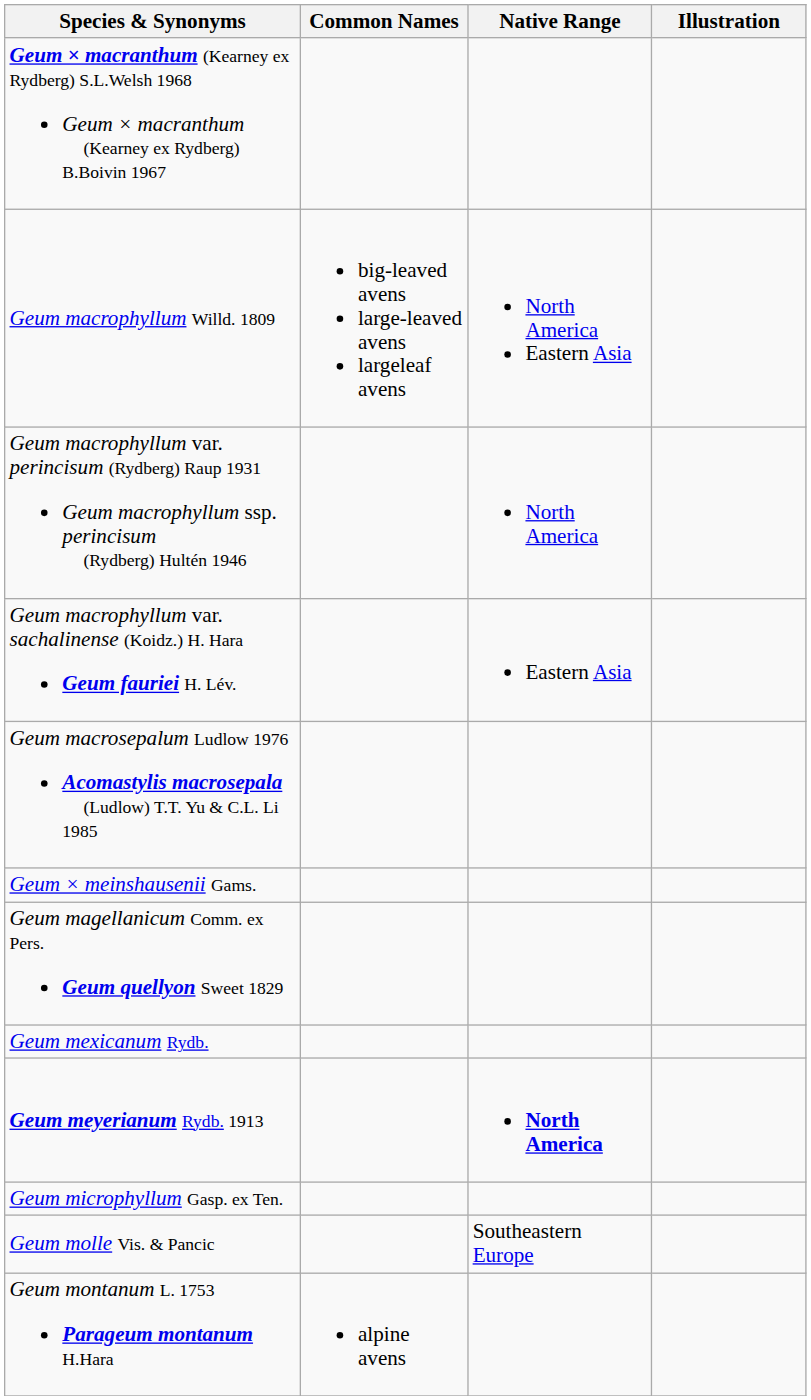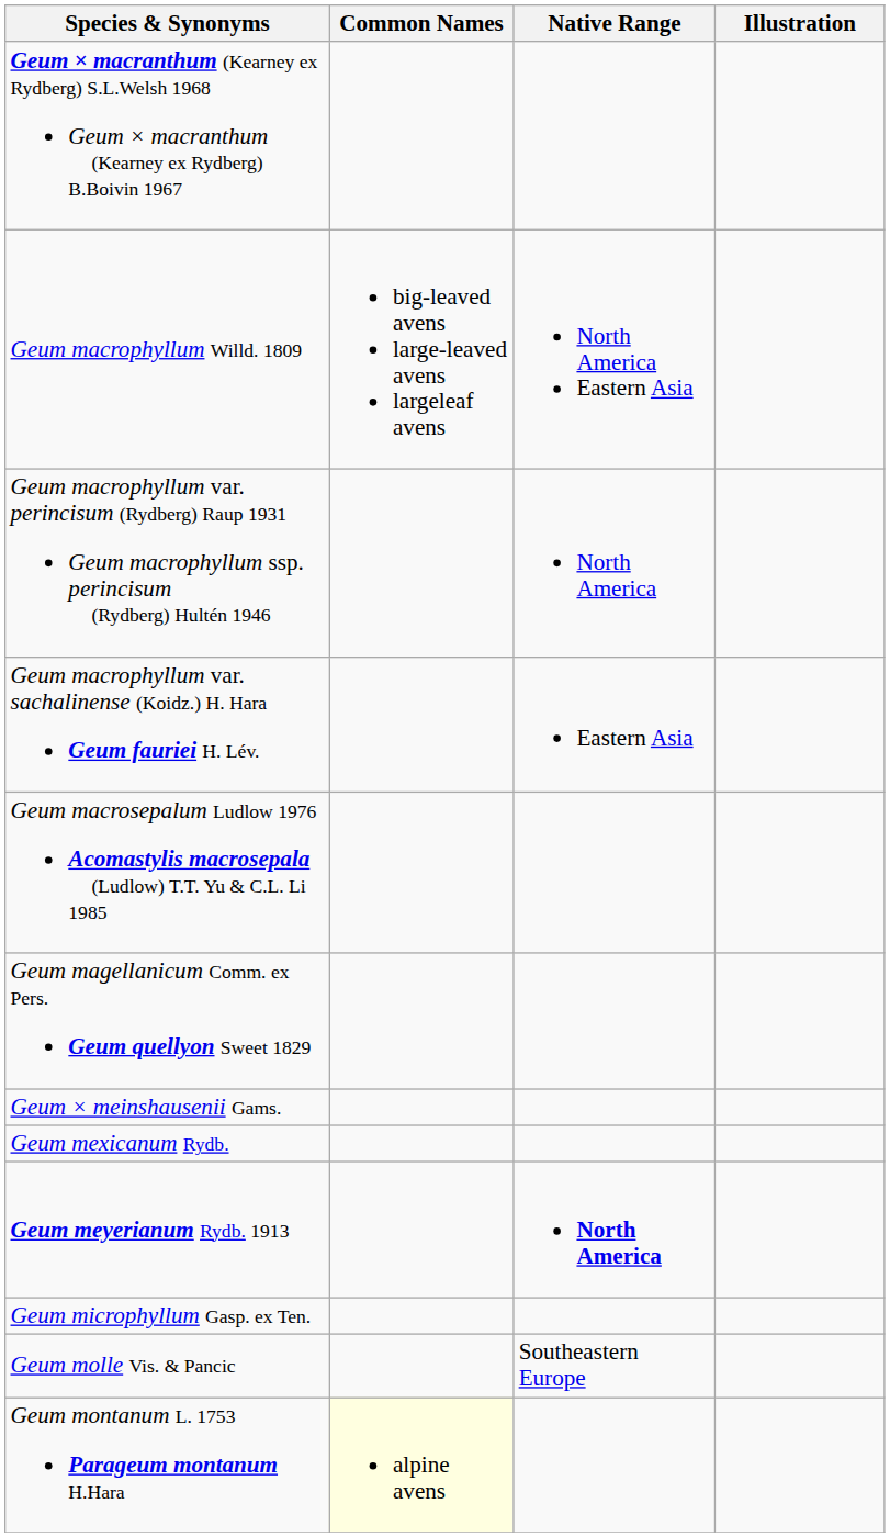rows swapped: Geum magellanicum Comm. ex Pers. Geum quellyon Sweet 1829 <-> Geum × meinshausenii Gams.
Geum montanum L. 1753 Parageum montanum H.Hara | Common Names: no background -> lightyellow background
